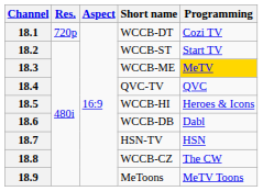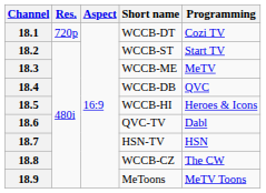18.3 | Programming: gold background -> no background
18.4 | Short name: QVC-TV -> WCCB-DB
18.6 | Short name: WCCB-DB -> QVC-TV
